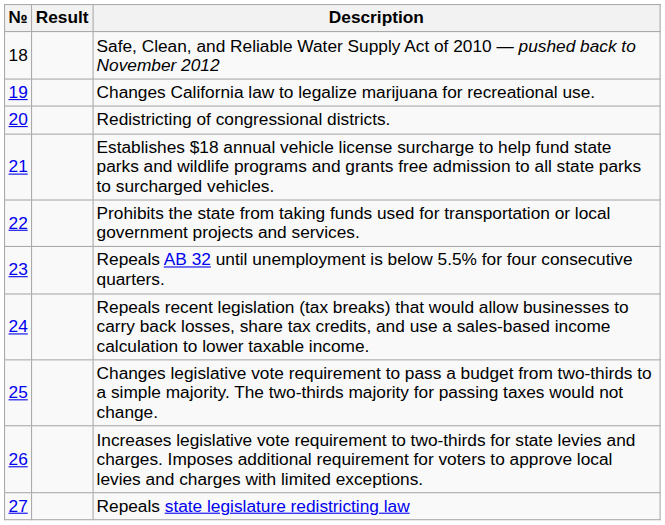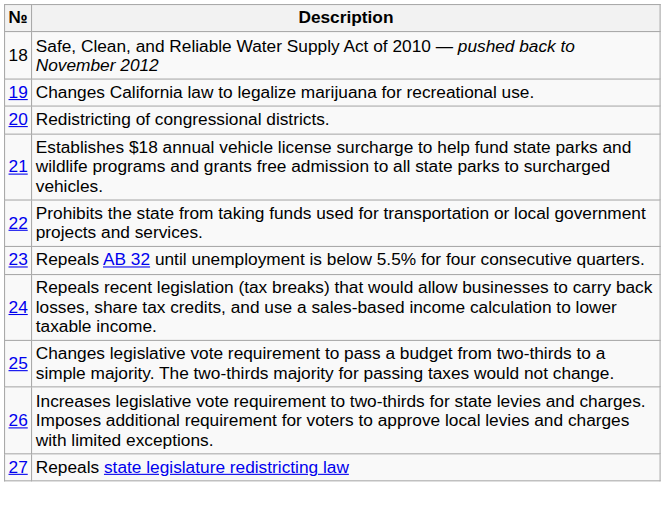- column: Result
